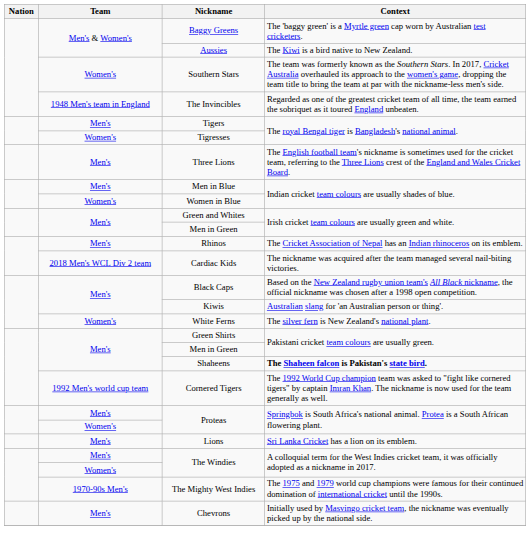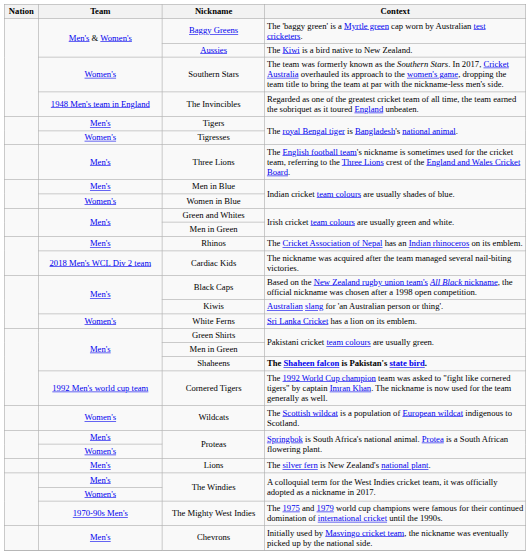White Ferns | Context: The silver fern is New Zealand's national plant. -> Sri Lanka Cricket has a lion on its emblem.
+ row: Women's | Wildcats | The Scottish wildcat is a population of European wildcat indigenous to Scotland.
Lions | Context: Sri Lanka Cricket has a lion on its emblem. -> The silver fern is New Zealand's national plant.
